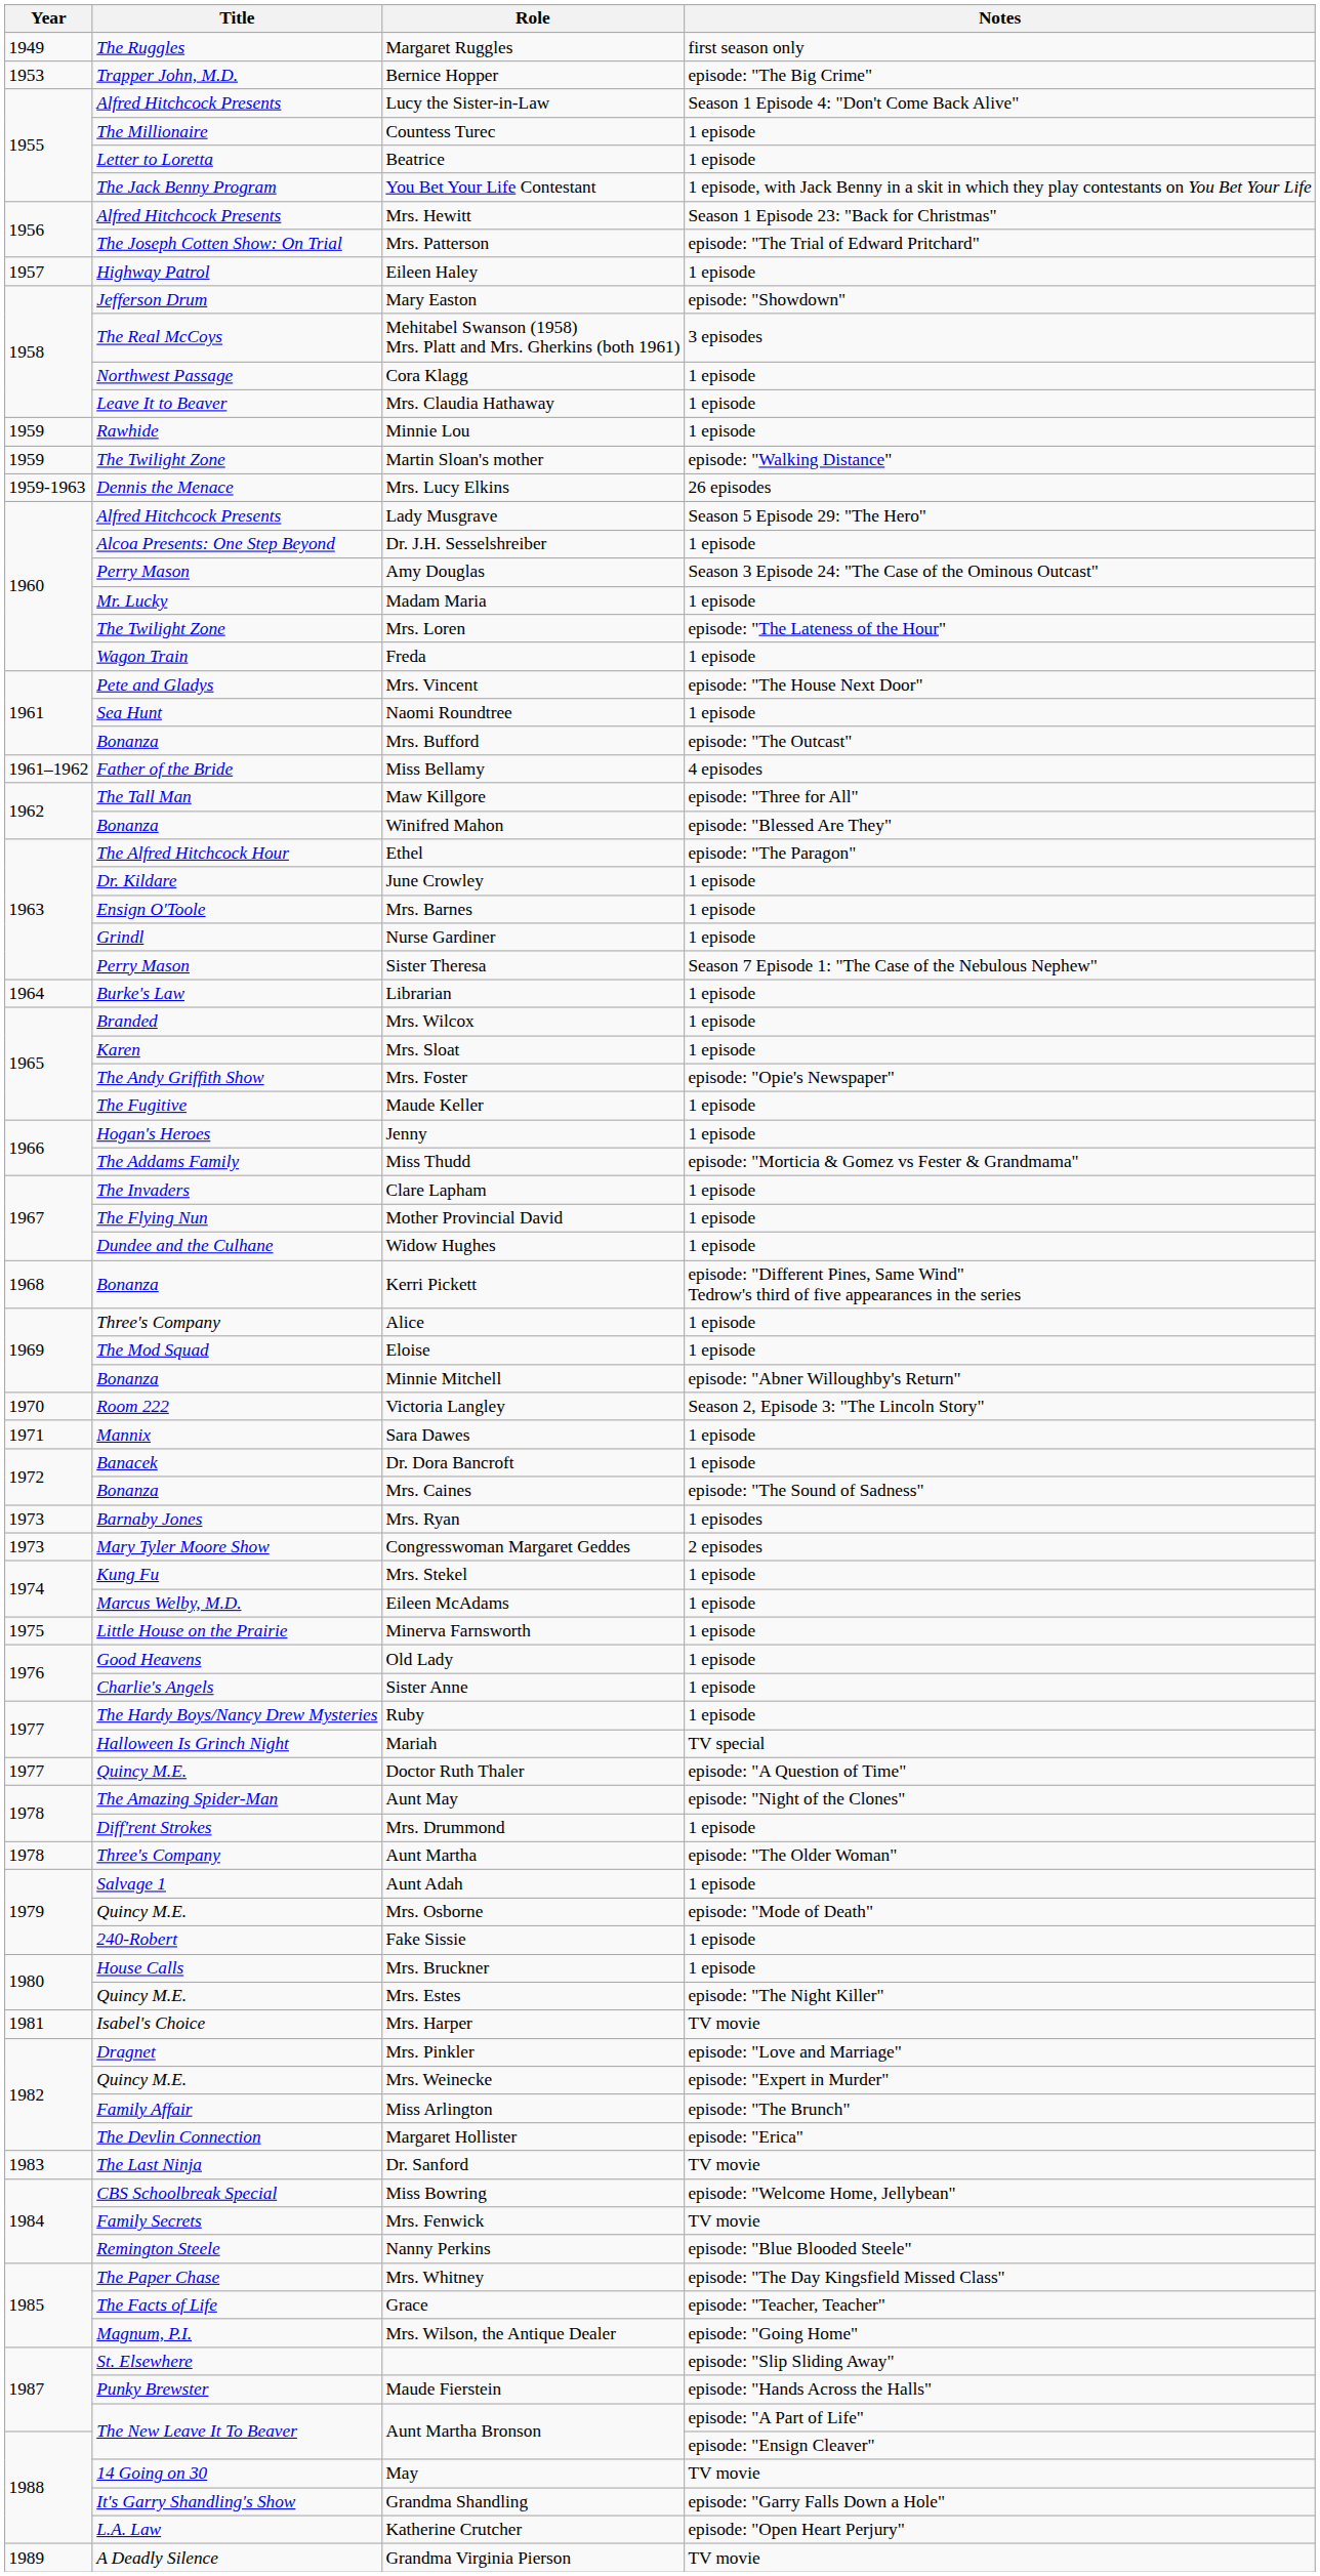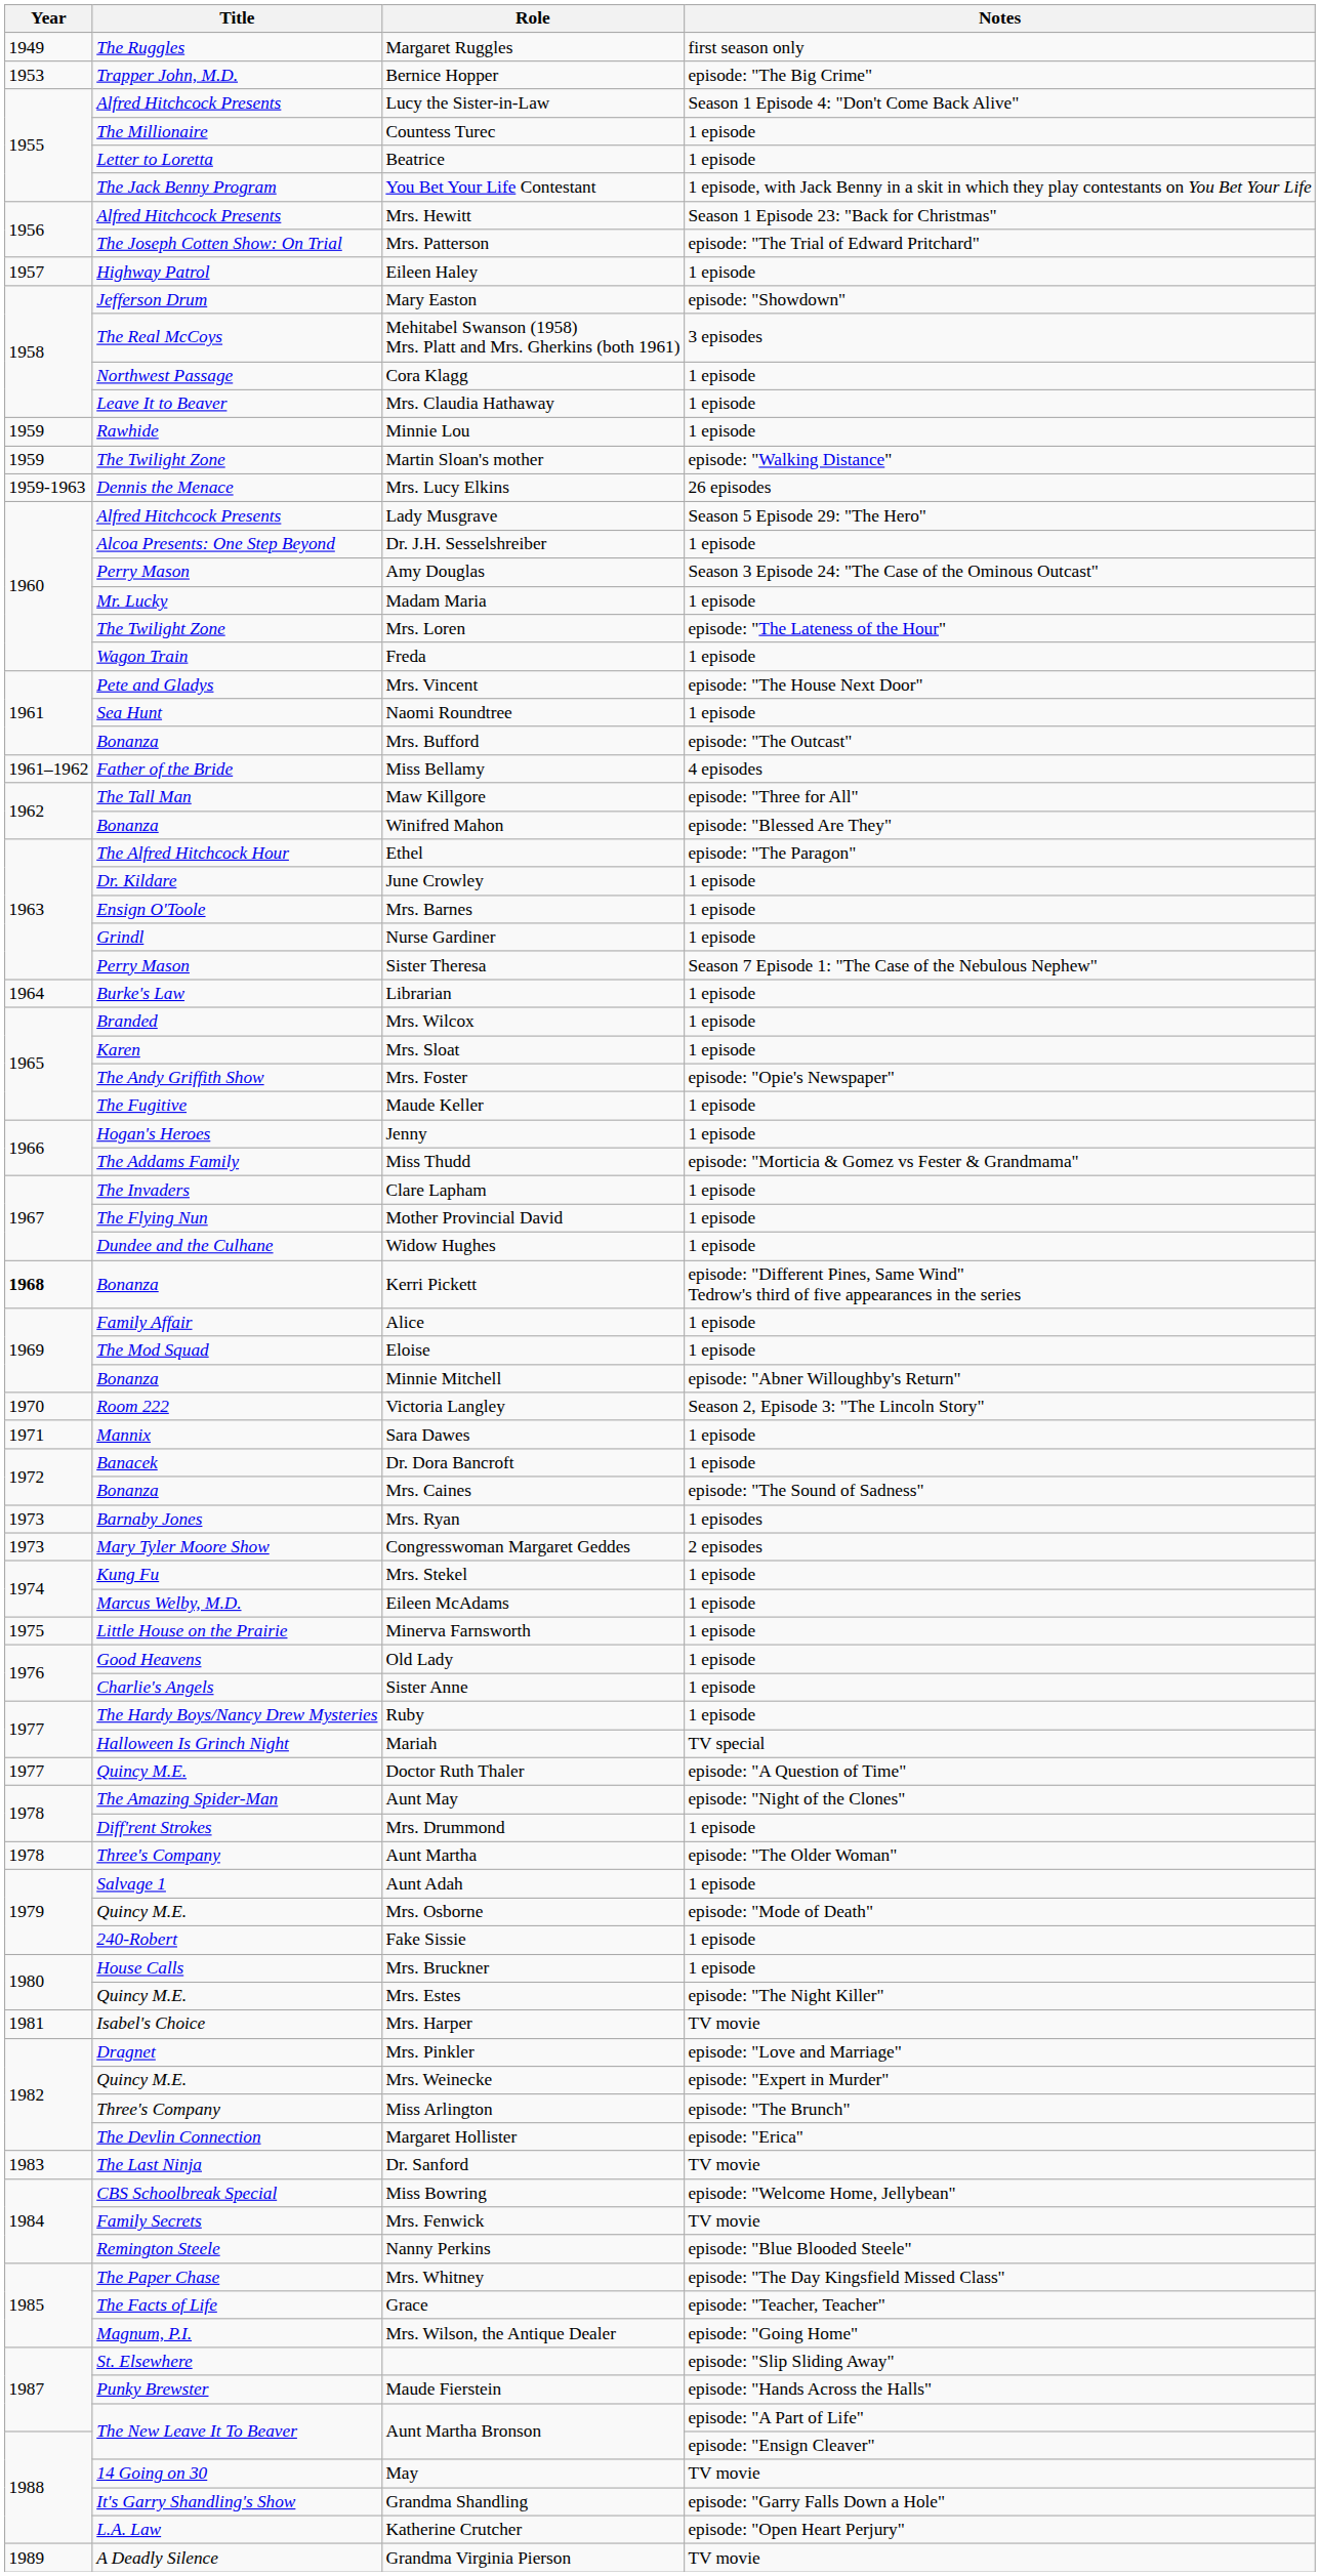Kerri Pickett | Year: normal -> bold
Alice | Title: Three's Company -> Family Affair
Miss Arlington | Title: Family Affair -> Three's Company
